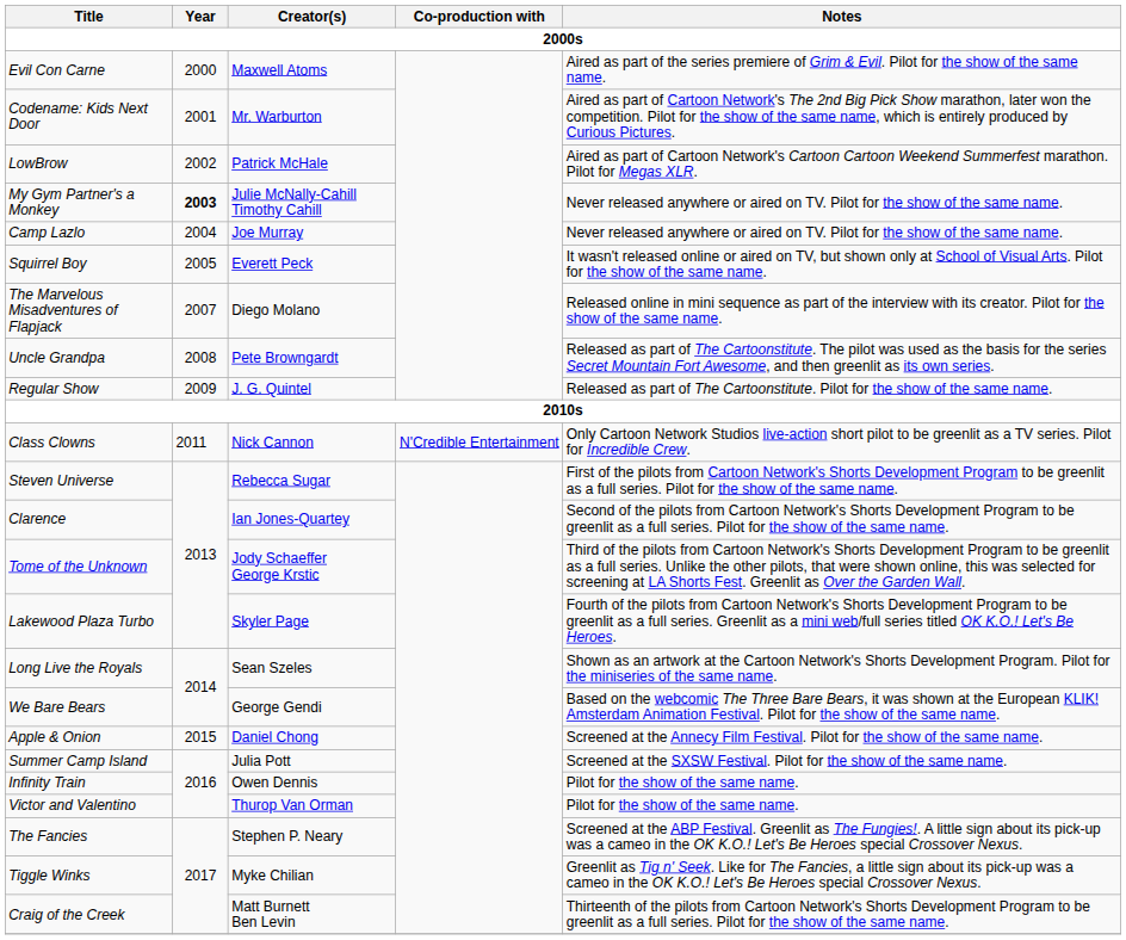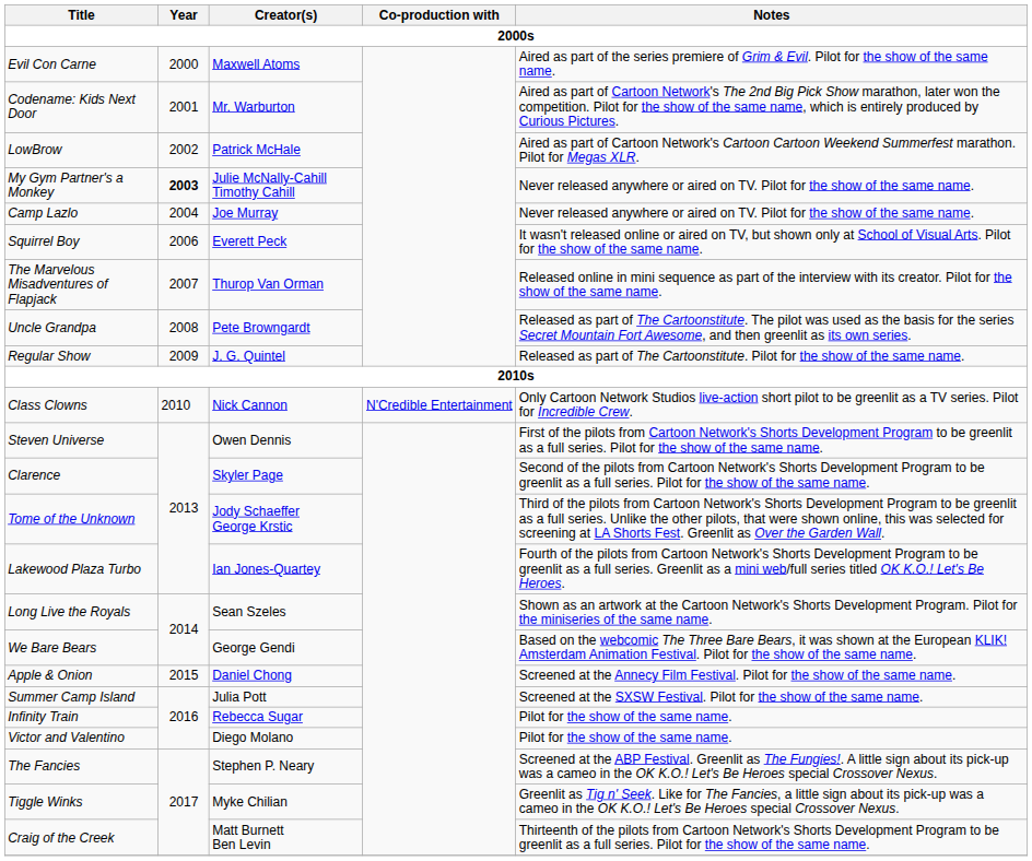Squirrel Boy | Year: 2005 -> 2006
The Marvelous Misadventures of Flapjack | Creator(s): Diego Molano -> Thurop Van Orman
Class Clowns | Year: 2011 -> 2010
Steven Universe | Creator(s): Rebecca Sugar -> Owen Dennis
Clarence | Creator(s): Ian Jones-Quartey -> Skyler Page
Lakewood Plaza Turbo | Creator(s): Skyler Page -> Ian Jones-Quartey
Infinity Train | Creator(s): Owen Dennis -> Rebecca Sugar
Victor and Valentino | Creator(s): Thurop Van Orman -> Diego Molano
